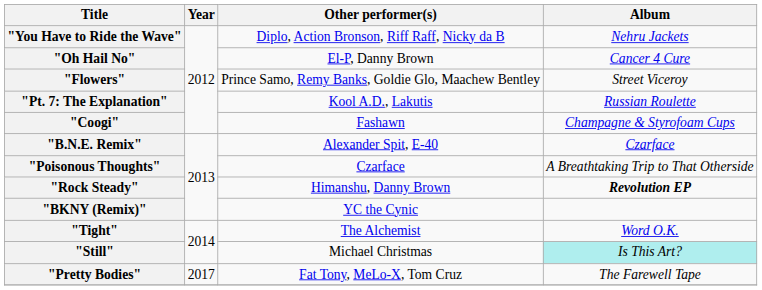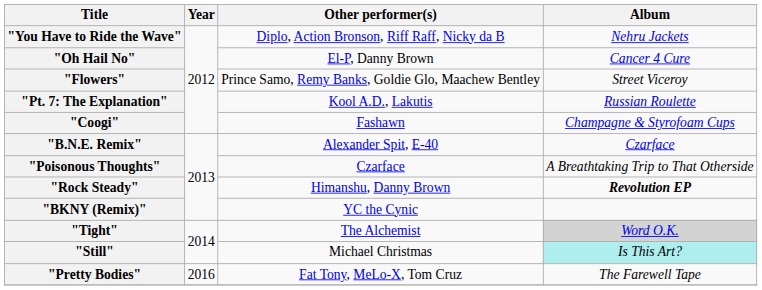"Tight" | Album: no background -> lightgrey background
"Pretty Bodies" | Year: 2017 -> 2016
